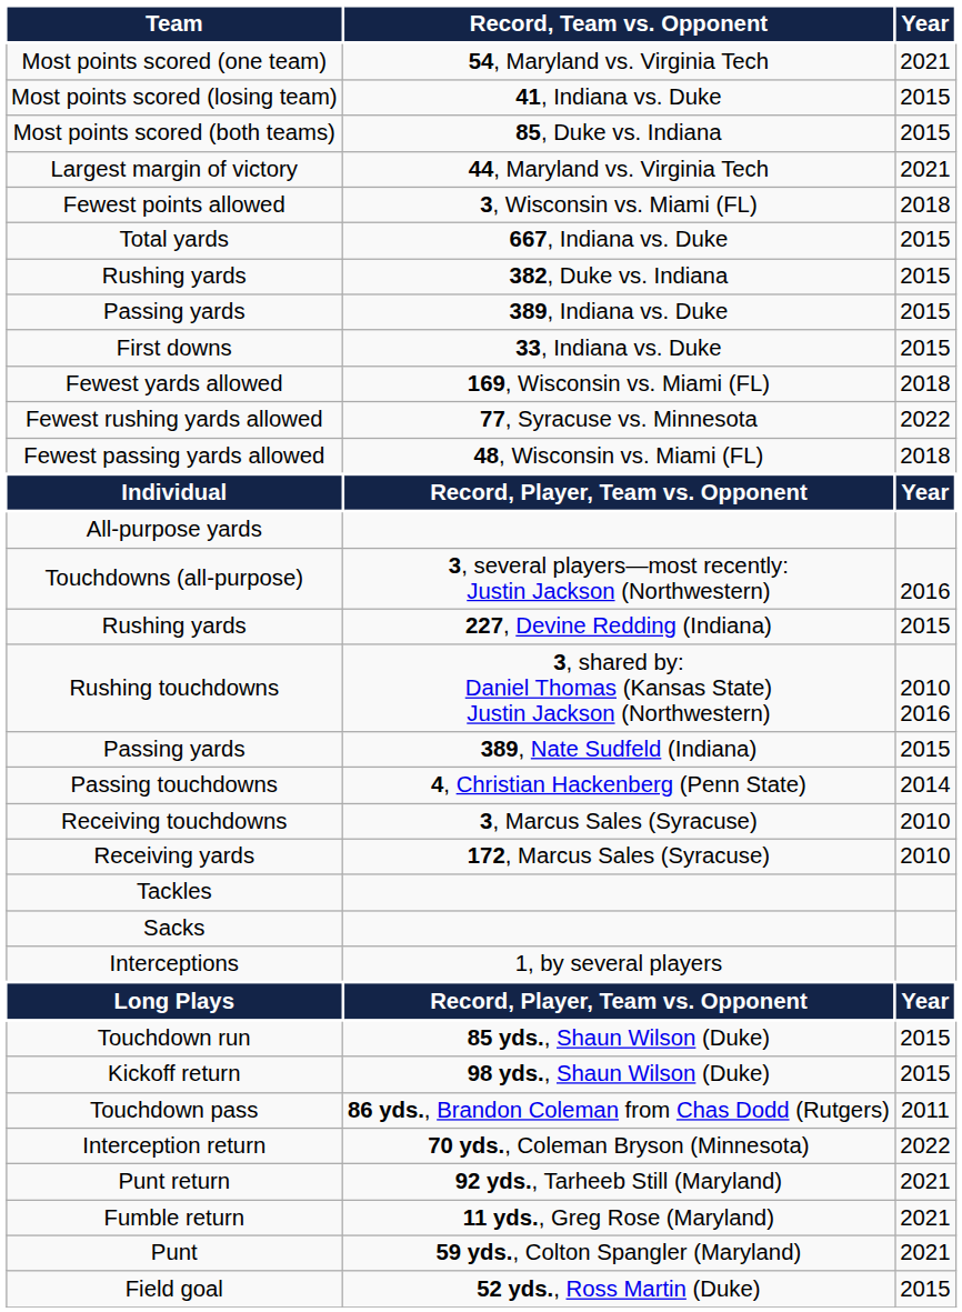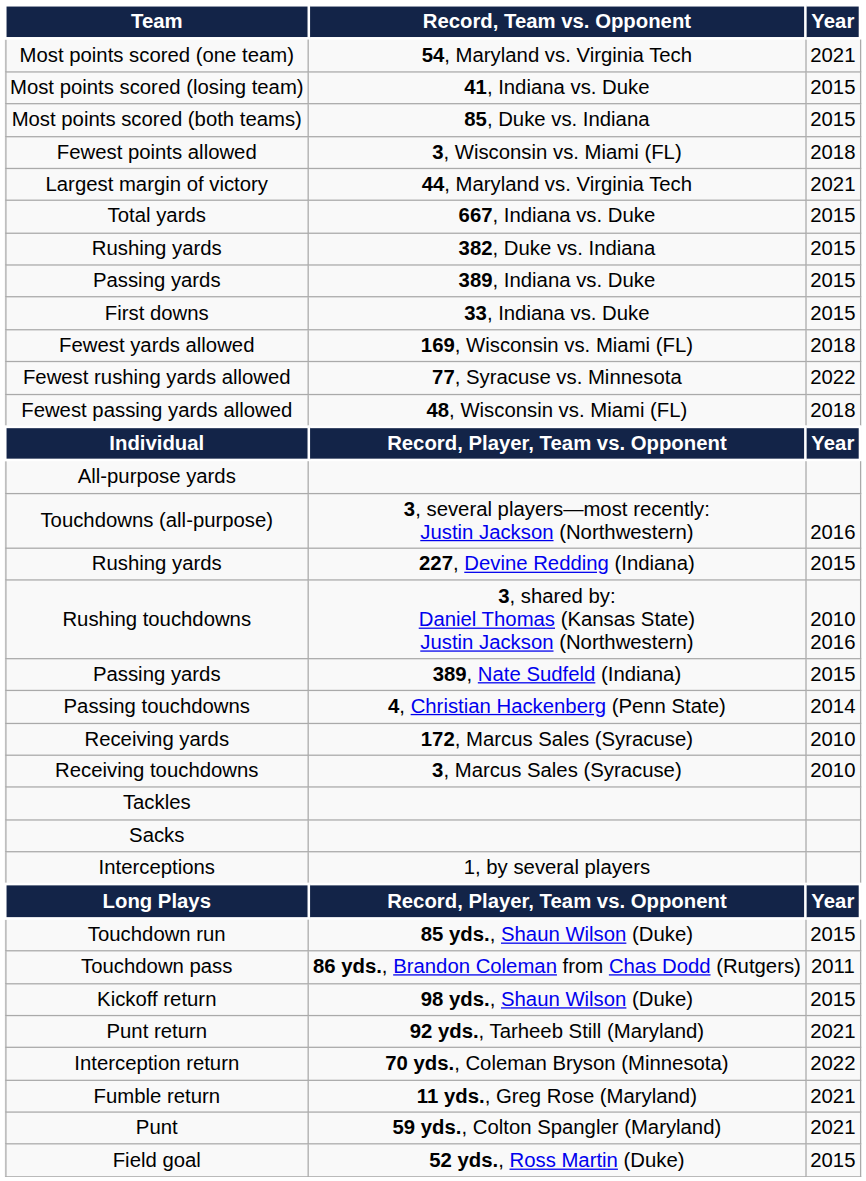rows swapped: Fewest points allowed <-> Largest margin of victory
rows swapped: Receiving yards <-> Receiving touchdowns
rows swapped: Touchdown pass <-> Kickoff return
rows swapped: Punt return <-> Interception return
